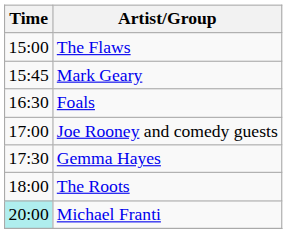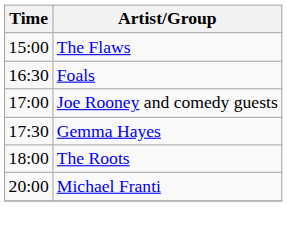- row: 15:45 | Mark Geary
Michael Franti | Time: paleturquoise background -> no background
